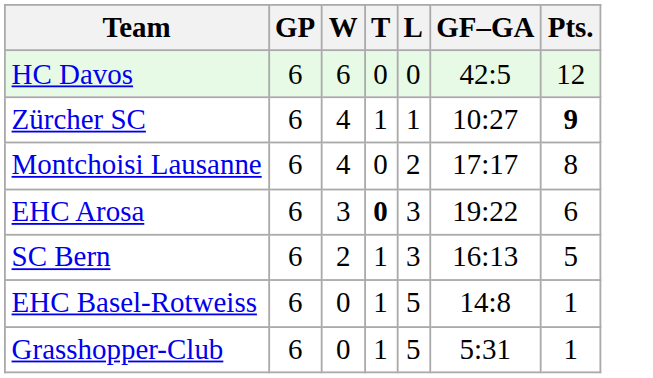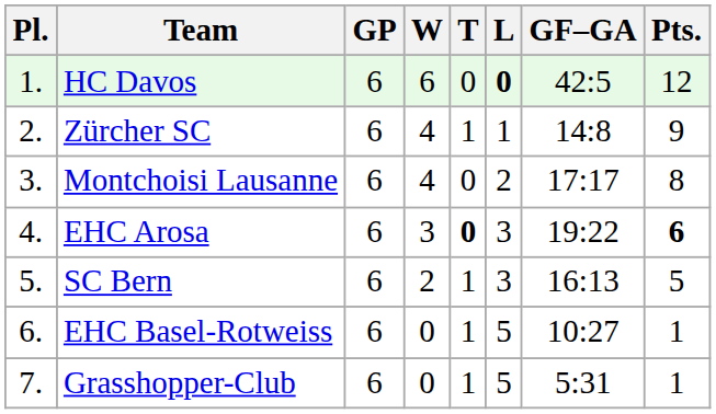+ column: Pl. | 1. | 2. | 3. | 4. | 5. | 6. | 7.
HC Davos | L: normal -> bold
Zürcher SC | GF–GA: 10:27 -> 14:8
Zürcher SC | Pts.: bold -> normal
EHC Arosa | Pts.: normal -> bold
EHC Basel-Rotweiss | GF–GA: 14:8 -> 10:27
